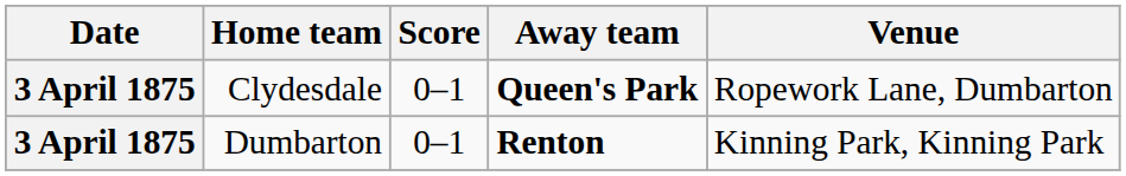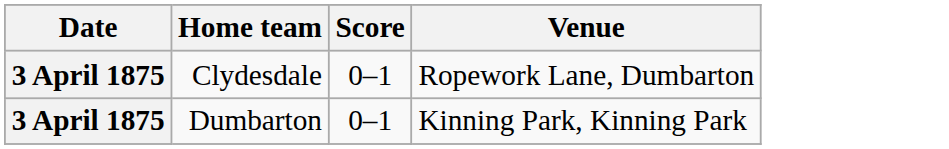- column: Away team | Queen's Park | Renton
